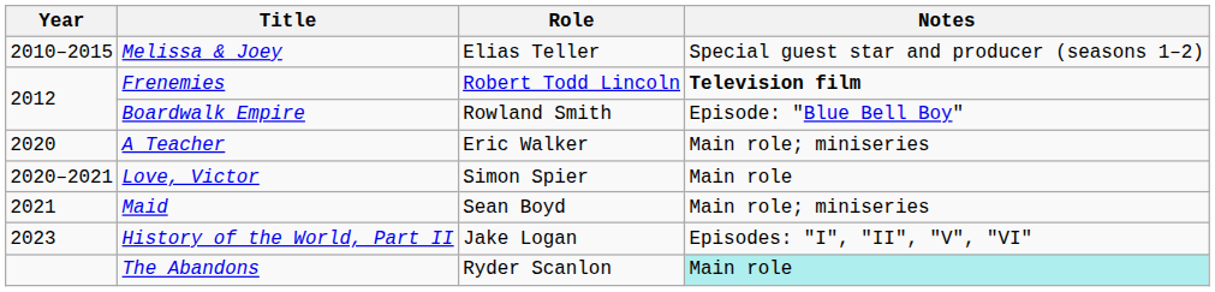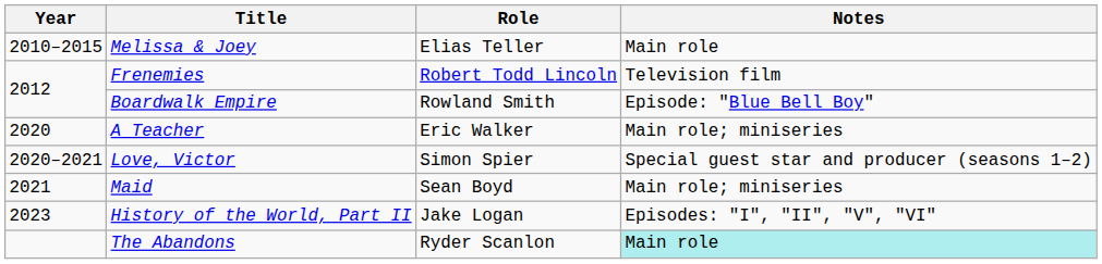Melissa & Joey | Notes: Special guest star and producer (seasons 1–2) -> Main role
Frenemies | Notes: bold -> normal
Love, Victor | Notes: Main role -> Special guest star and producer (seasons 1–2)
